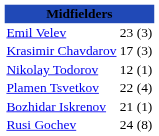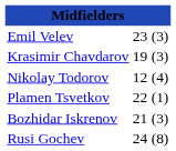Krasimir Chavdarov | column 2: 17 -> 19
Nikolay Todorov | column 3: (1) -> (4)
Plamen Tsvetkov | column 3: (4) -> (1)
Bozhidar Iskrenov | column 3: (1) -> (3)
